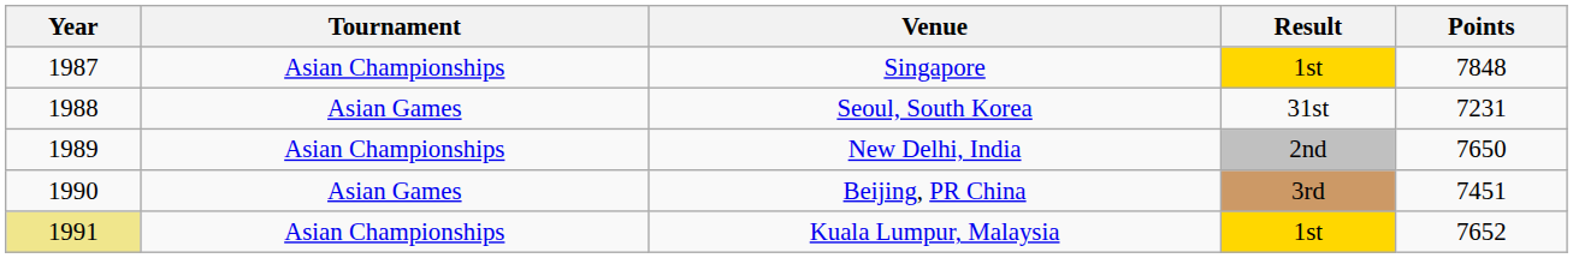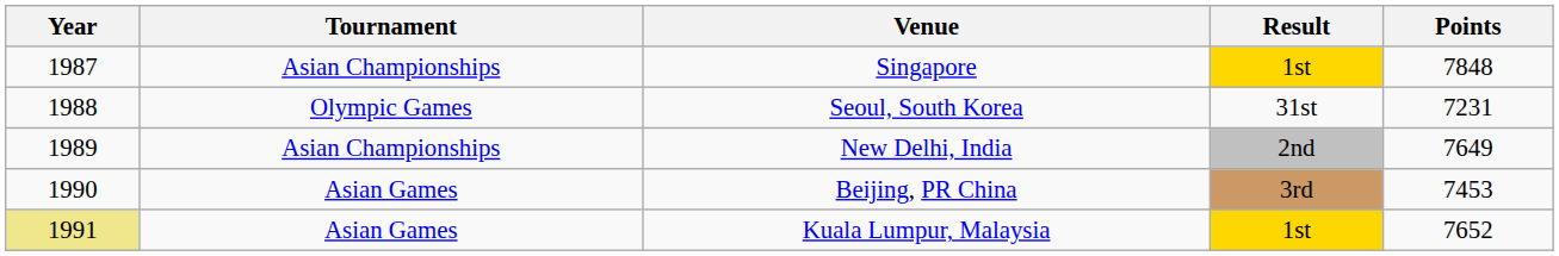Seoul, South Korea | Tournament: Asian Games -> Olympic Games
New Delhi, India | Points: 7650 -> 7649
Beijing, PR China | Points: 7451 -> 7453
Kuala Lumpur, Malaysia | Tournament: Asian Championships -> Asian Games
